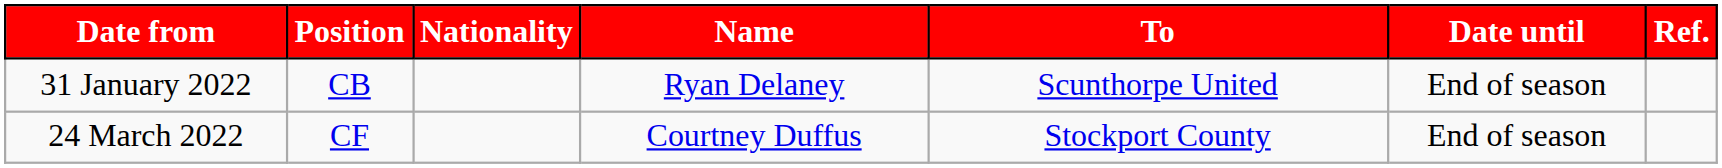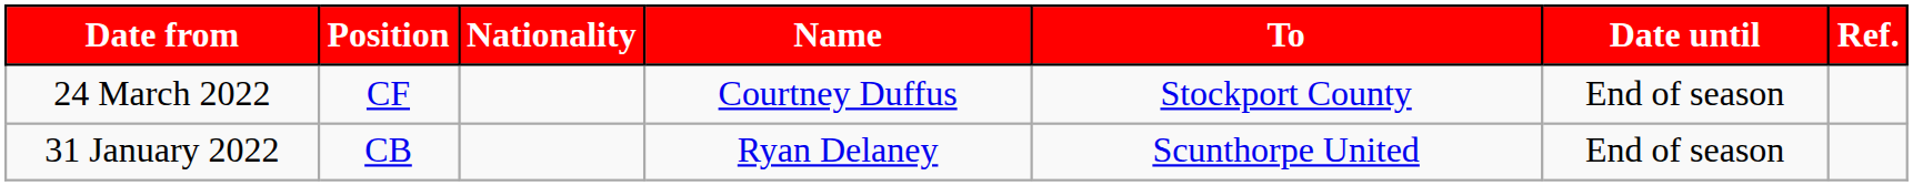rows swapped: 31 January 2022 <-> 24 March 2022
